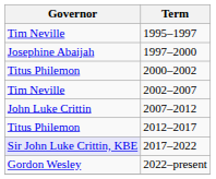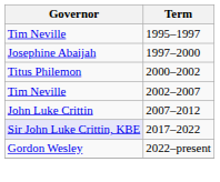- row: Titus Philemon | 2012–2017
